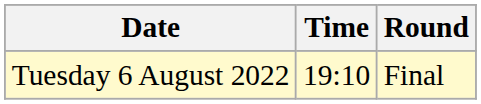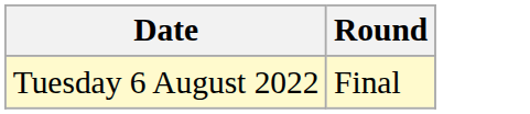- column: Time | 19:10
